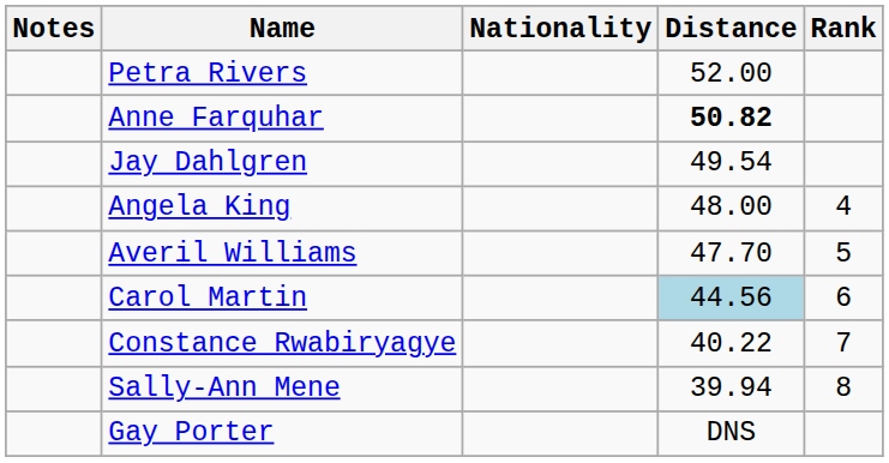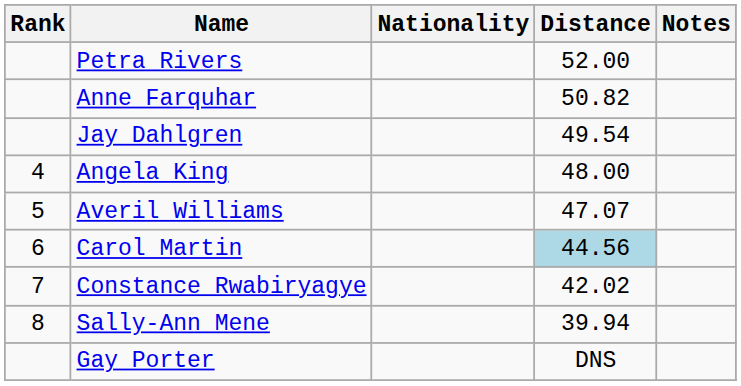columns swapped: Rank <-> Notes
Anne Farquhar | Distance: bold -> normal
Averil Williams | Distance: 47.70 -> 47.07
Constance Rwabiryagye | Distance: 40.22 -> 42.02
